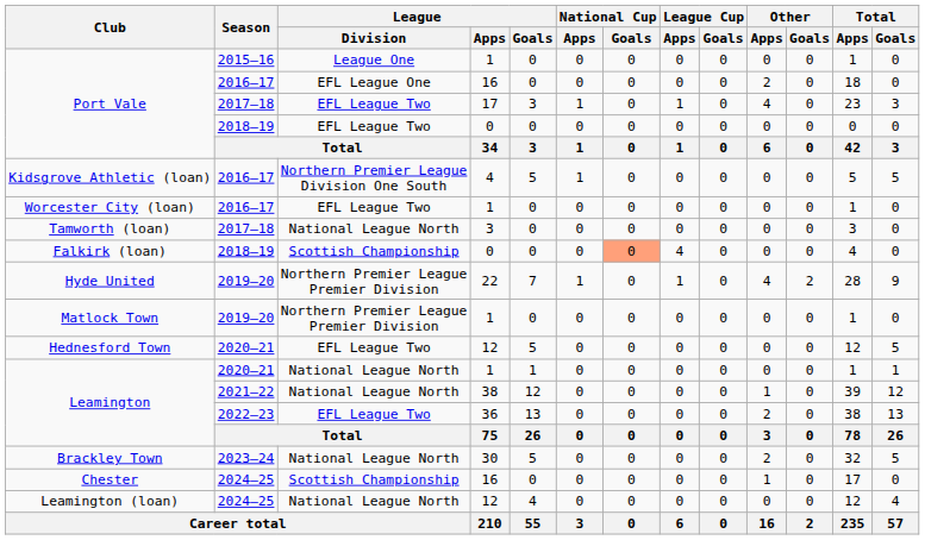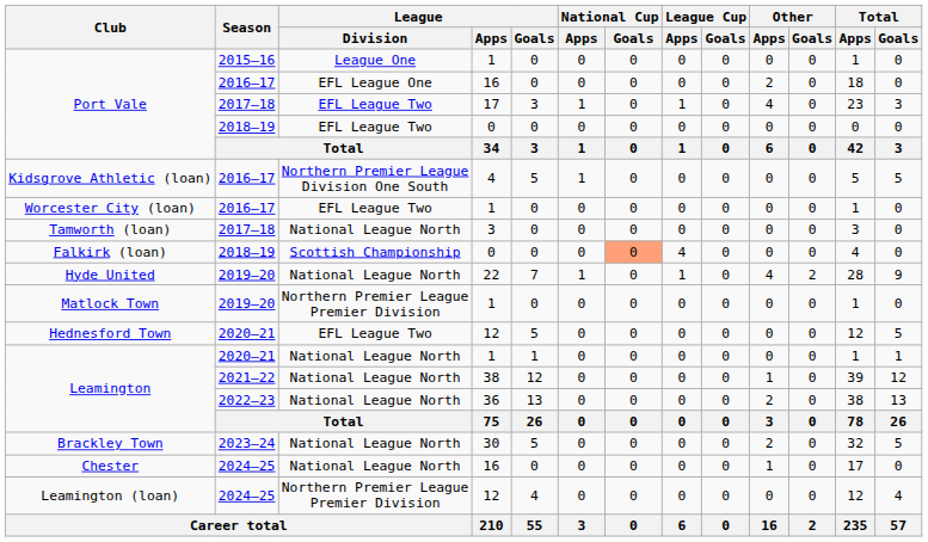Hyde United | League / Division: Northern Premier League Premier Division -> National League North
Leamington / 36 | League / Division: EFL League Two -> National League North
Chester | League / Division: Scottish Championship -> National League North
Leamington (loan) | League / Division: National League North -> Northern Premier League Premier Division
